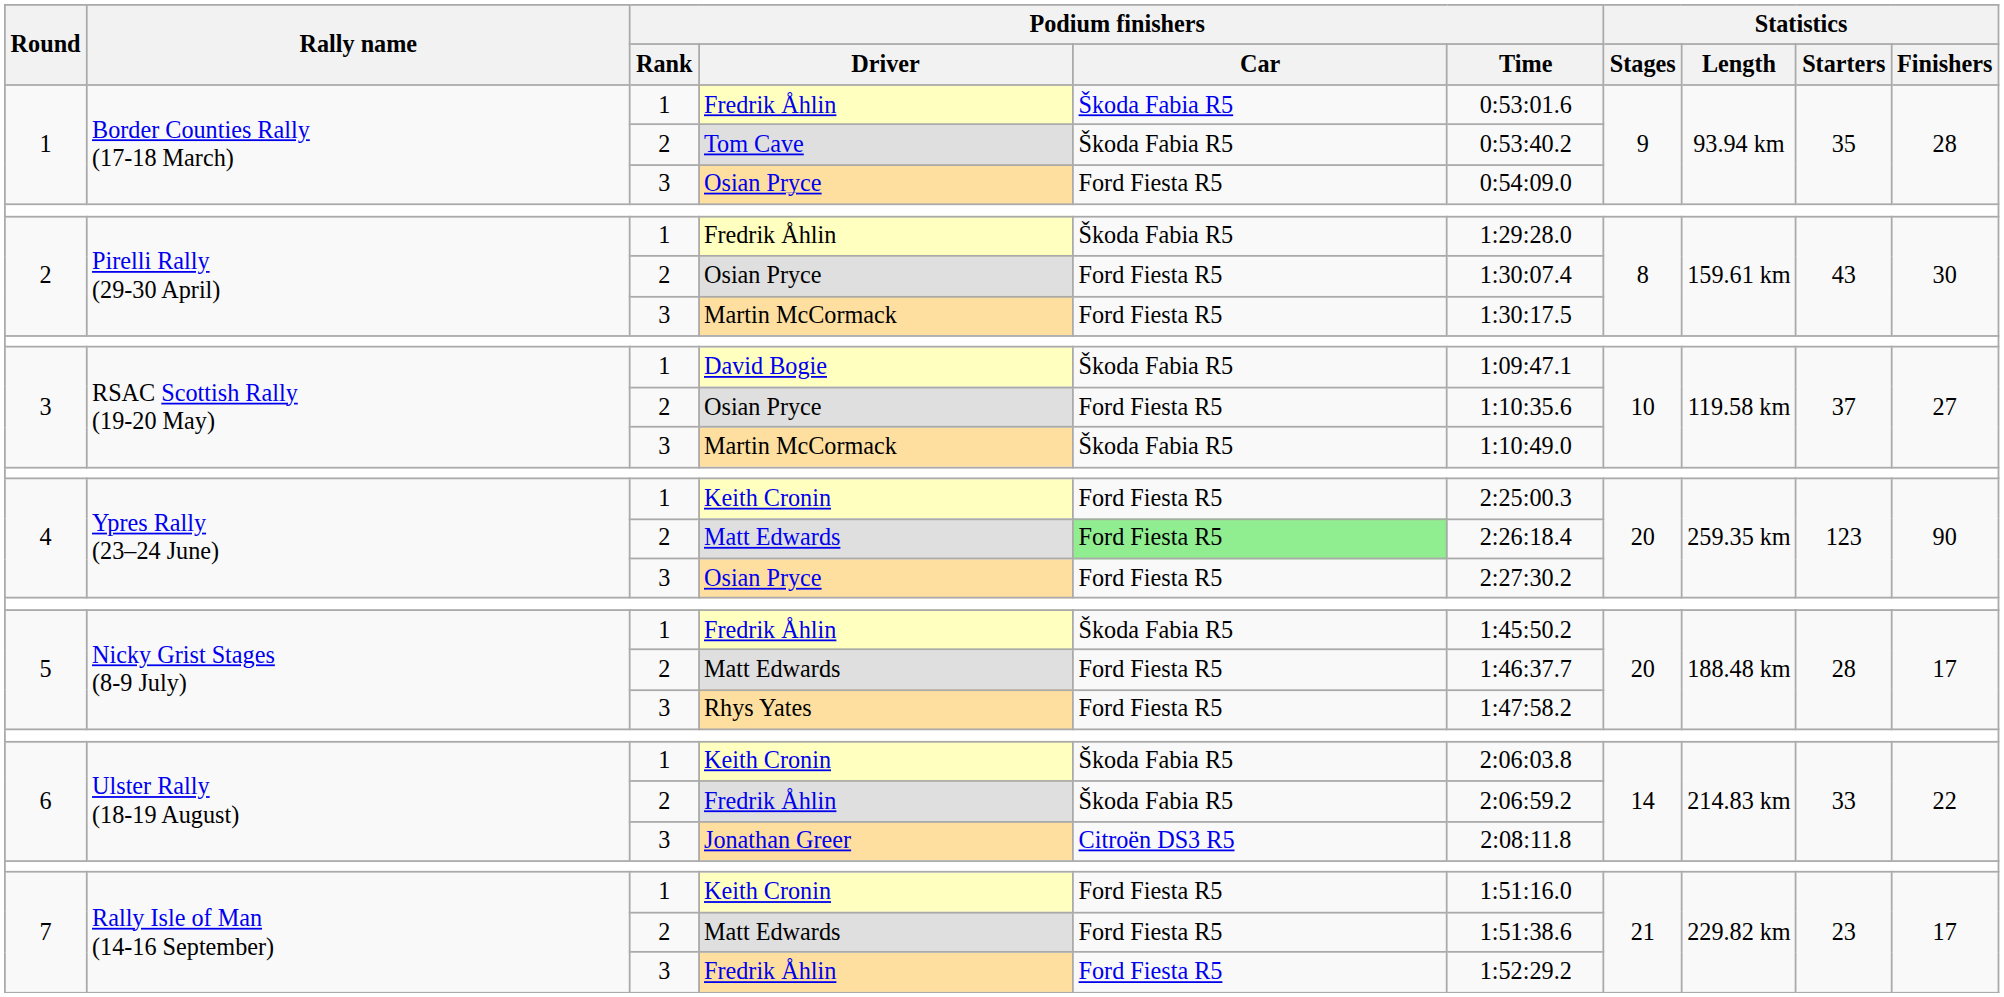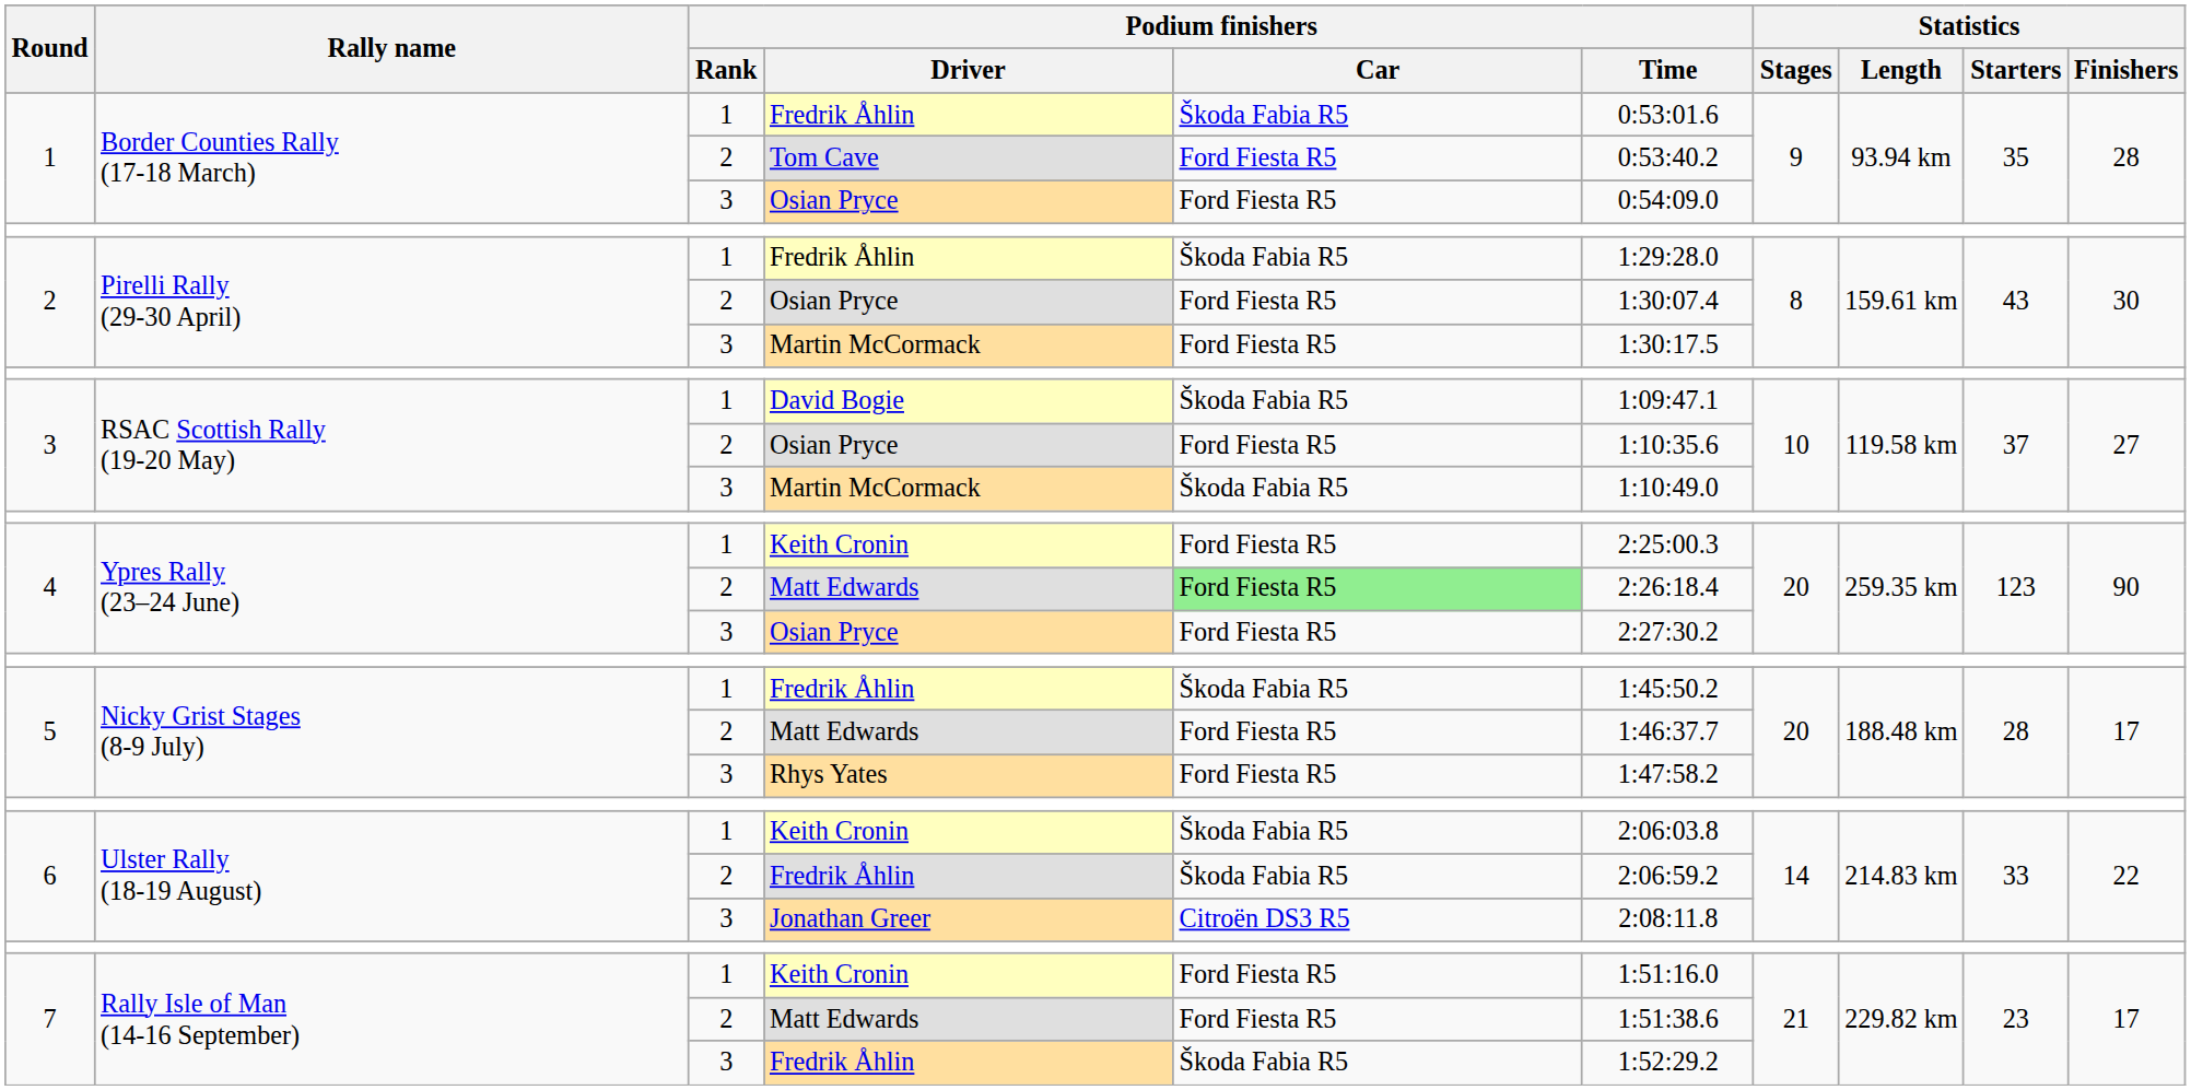Tom Cave | Podium finishers / Car: Škoda Fabia R5 -> Ford Fiesta R5
7 / Fredrik Åhlin | Podium finishers / Car: Ford Fiesta R5 -> Škoda Fabia R5
